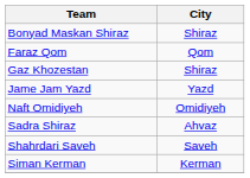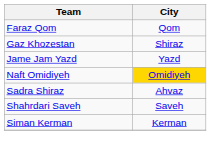- row: Bonyad Maskan Shiraz | Shiraz
Naft Omidiyeh | City: no background -> gold background
